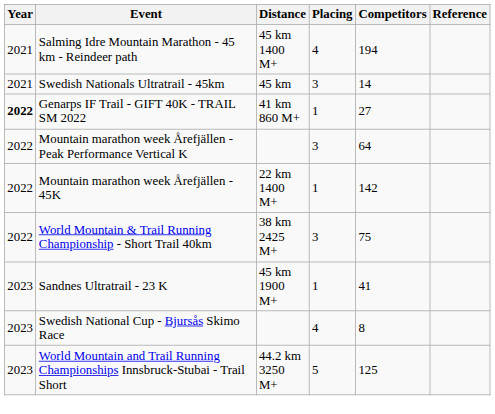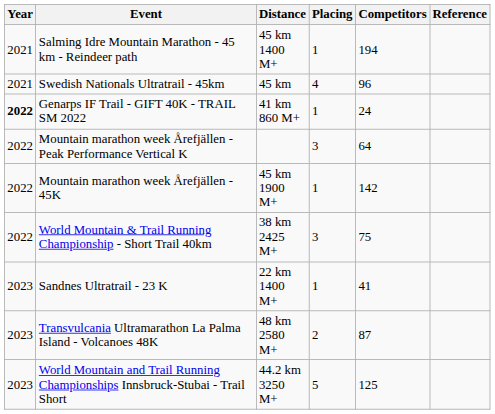Salming Idre Mountain Marathon - 45 km - Reindeer path | Placing: 4 -> 1
Swedish Nationals Ultratrail - 45km | Placing: 3 -> 4
Swedish Nationals Ultratrail - 45km | Competitors: 14 -> 96
Genarps IF Trail - GIFT 40K - TRAIL SM 2022 | Competitors: 27 -> 24
Mountain marathon week Årefjällen - 45K | Distance: 22 km 1400 M+ -> 45 km 1900 M+
Sandnes Ultratrail - 23 K | Distance: 45 km 1900 M+ -> 22 km 1400 M+
- row: 2023 | Swedish National Cup - Bjursås Skimo Race | 4 | 8
+ row: 2023 | Transvulcania Ultramarathon La Palma Island - Volcanoes 48K | 48 km 2580 M+ | 2 | 87
